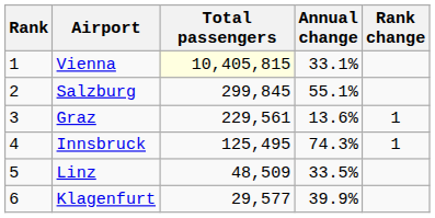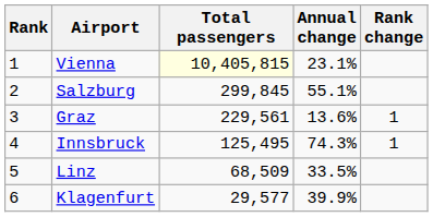Vienna | Annual change: 33.1% -> 23.1%
Linz | Total passengers: 48,509 -> 68,509
